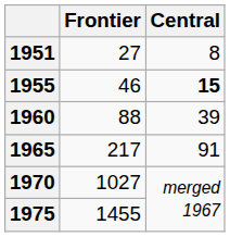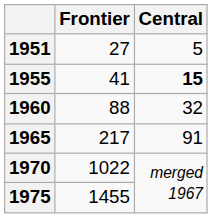1951 | Central: 8 -> 5
1955 | Frontier: 46 -> 41
1960 | Central: 39 -> 32
1970 | Frontier: 1027 -> 1022
